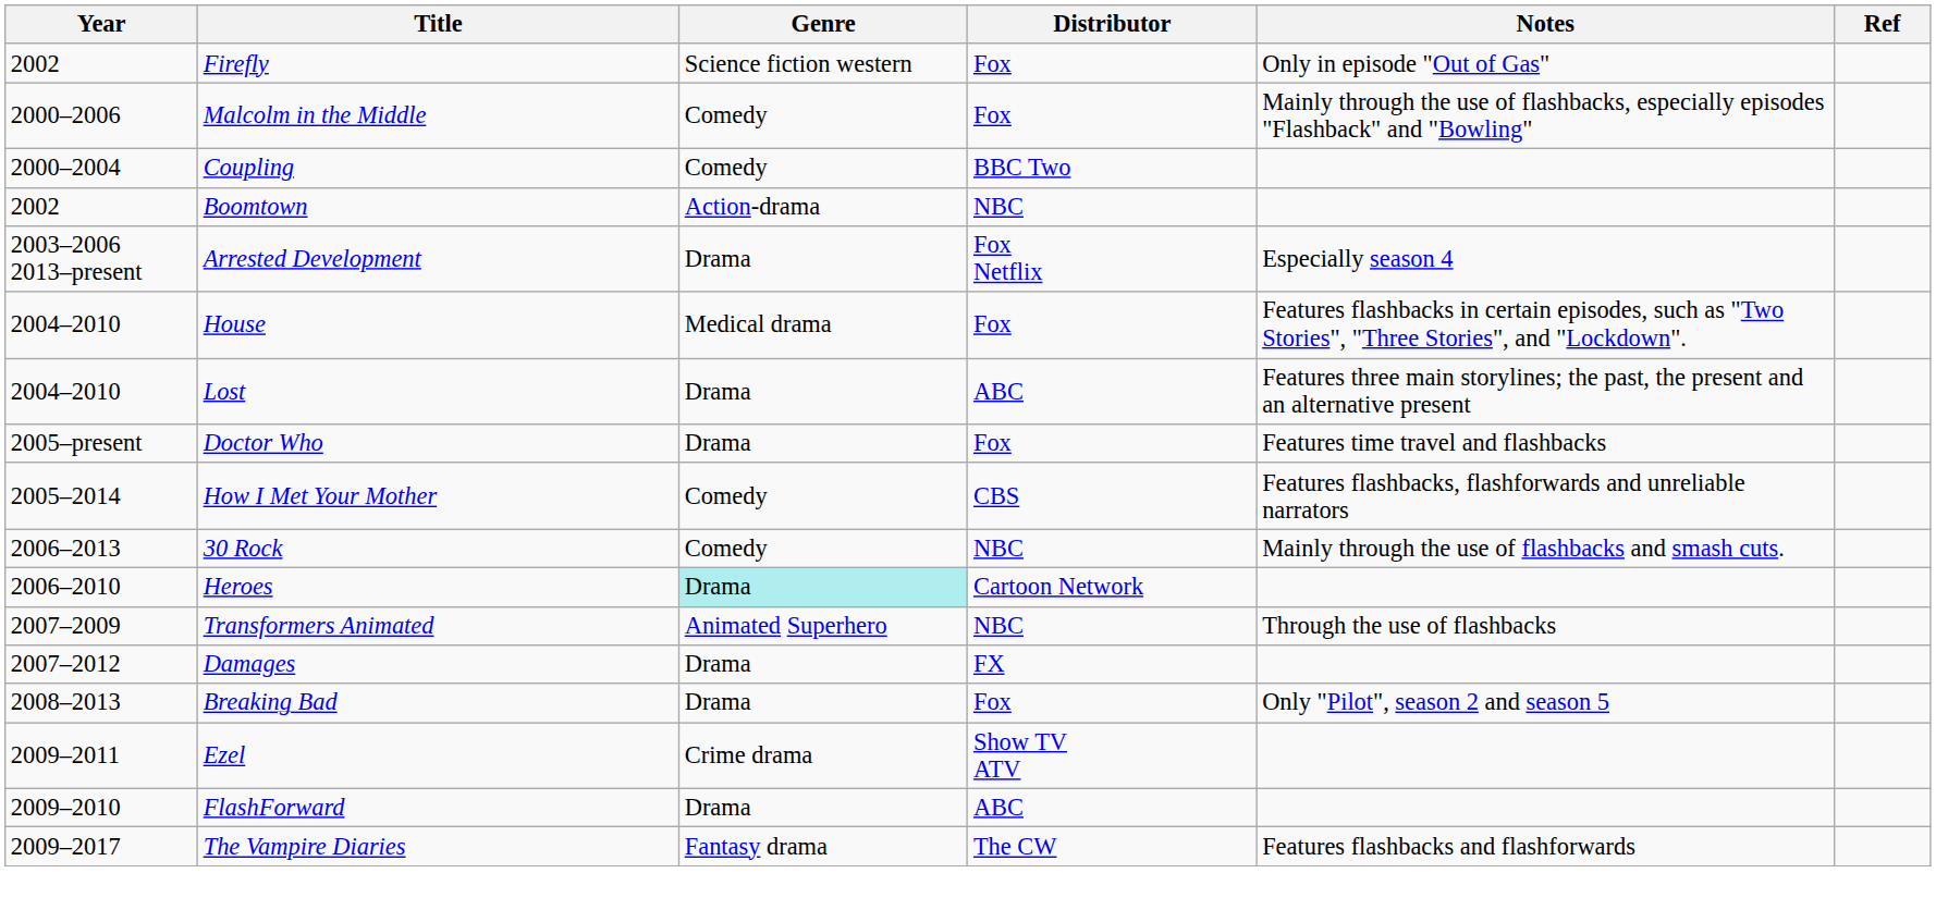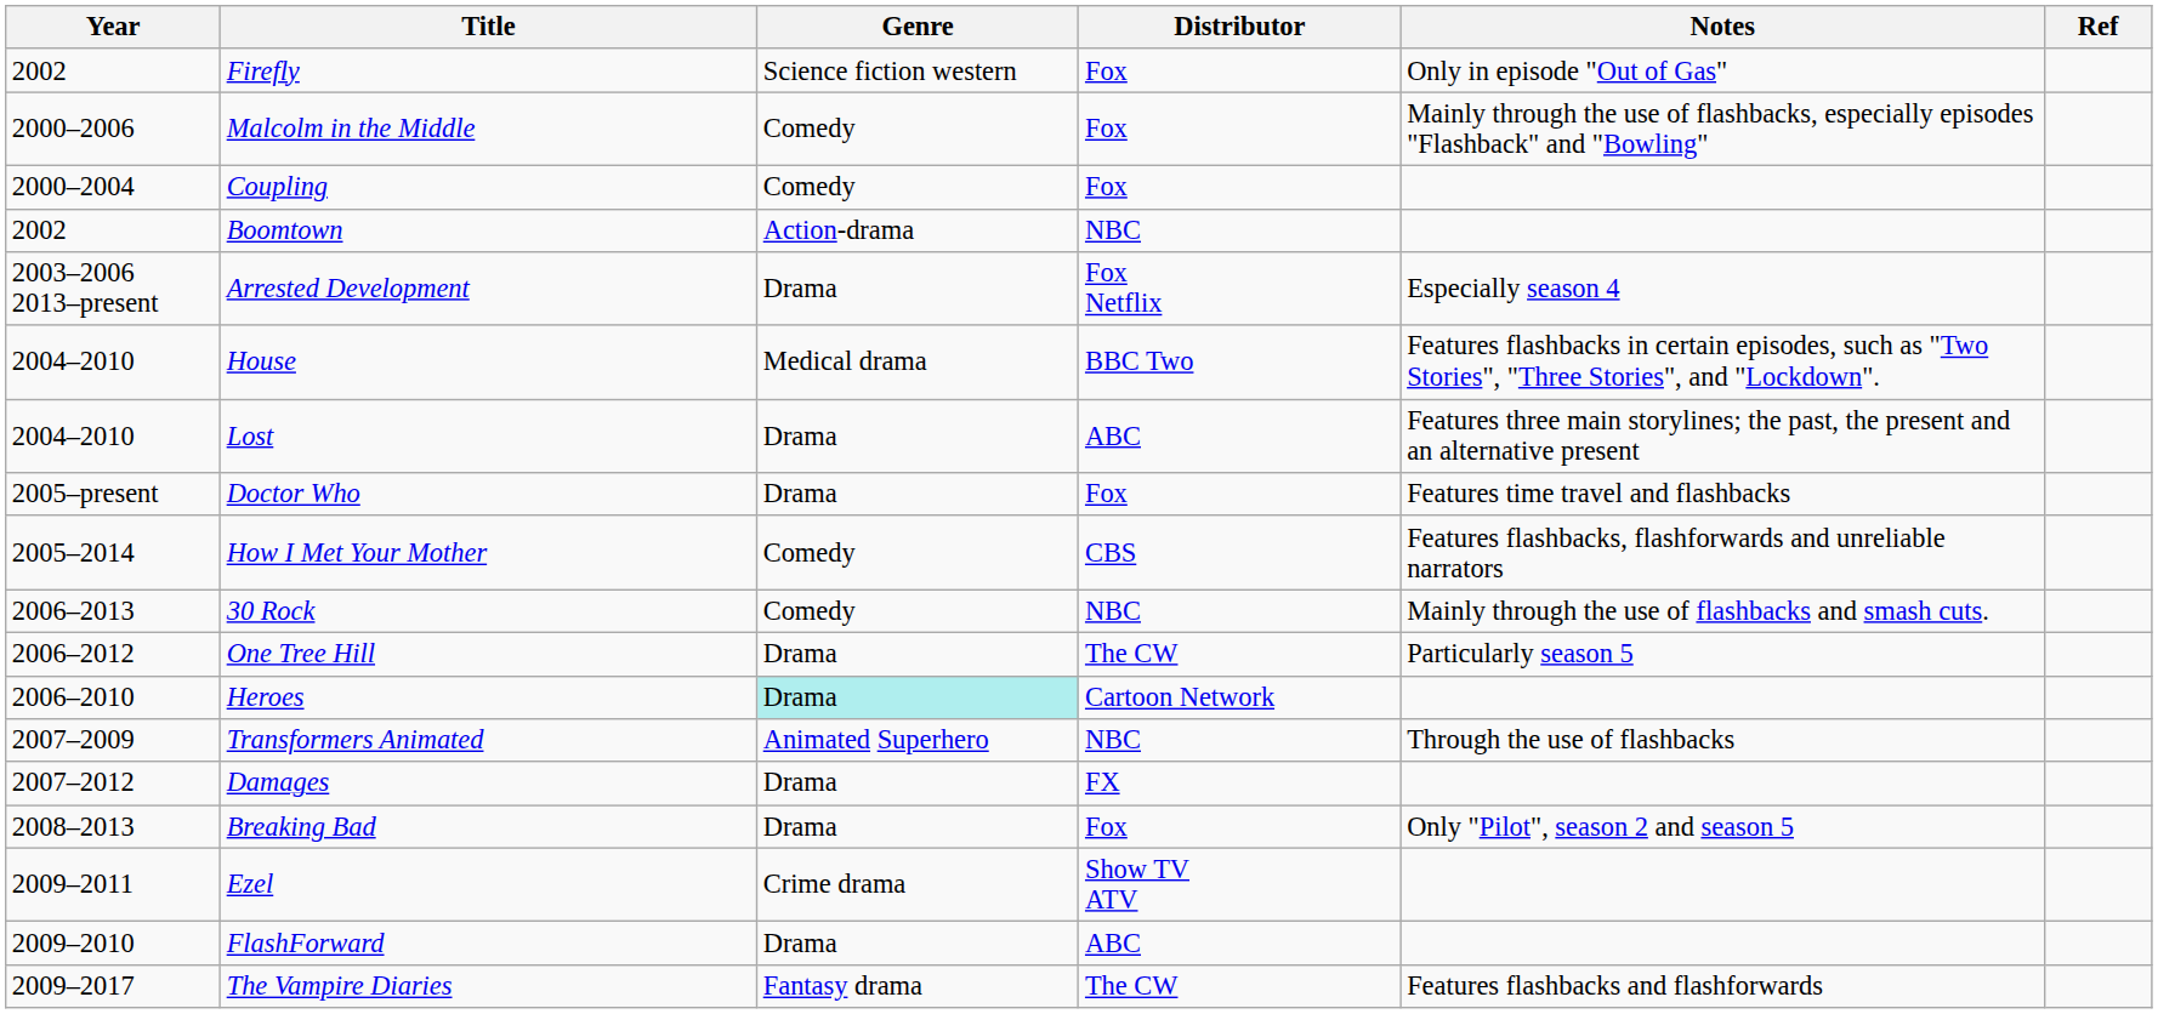Coupling | Distributor: BBC Two -> Fox
House | Distributor: Fox -> BBC Two
+ row: 2006–2012 | One Tree Hill | Drama | The CW | Particularly season 5
